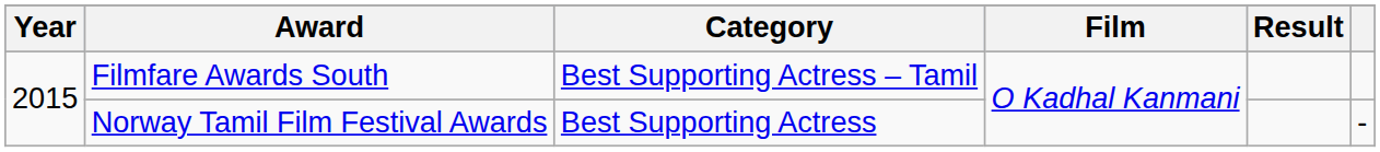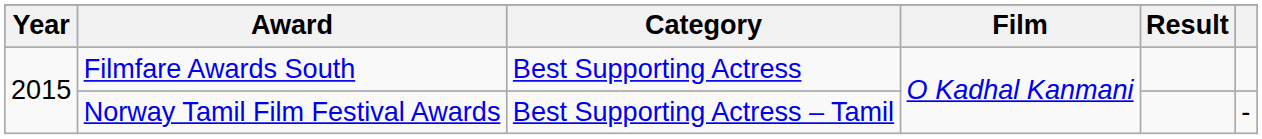Filmfare Awards South | Category: Best Supporting Actress – Tamil -> Best Supporting Actress
Norway Tamil Film Festival Awards | Category: Best Supporting Actress -> Best Supporting Actress – Tamil
